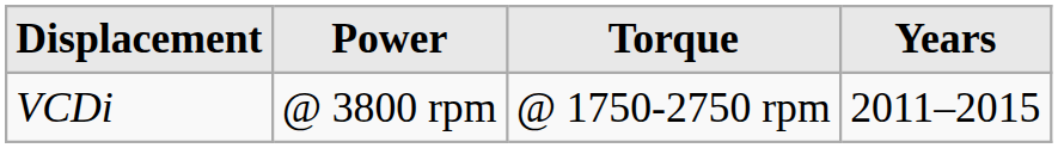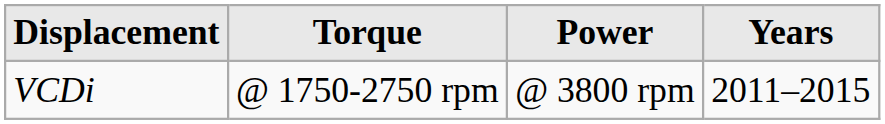columns swapped: Power <-> Torque
